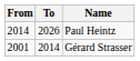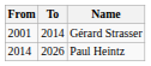rows swapped: Gérard Strasser <-> Paul Heintz
